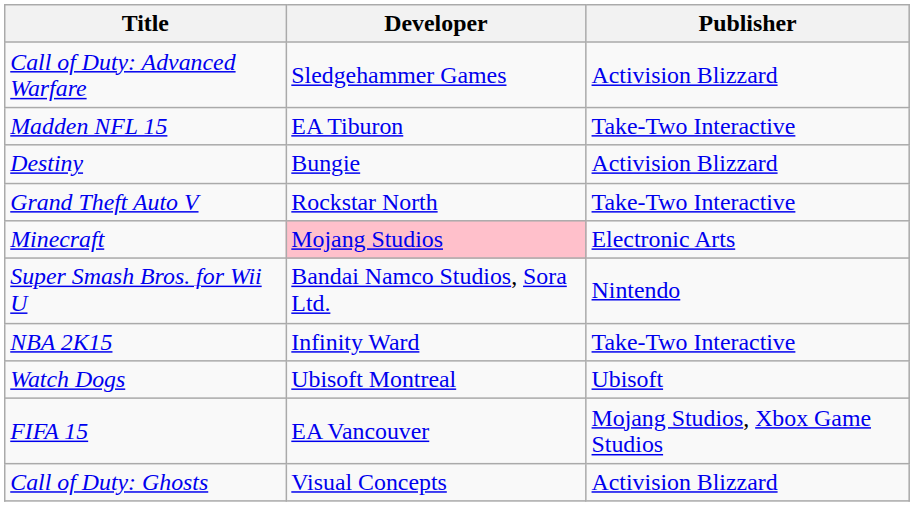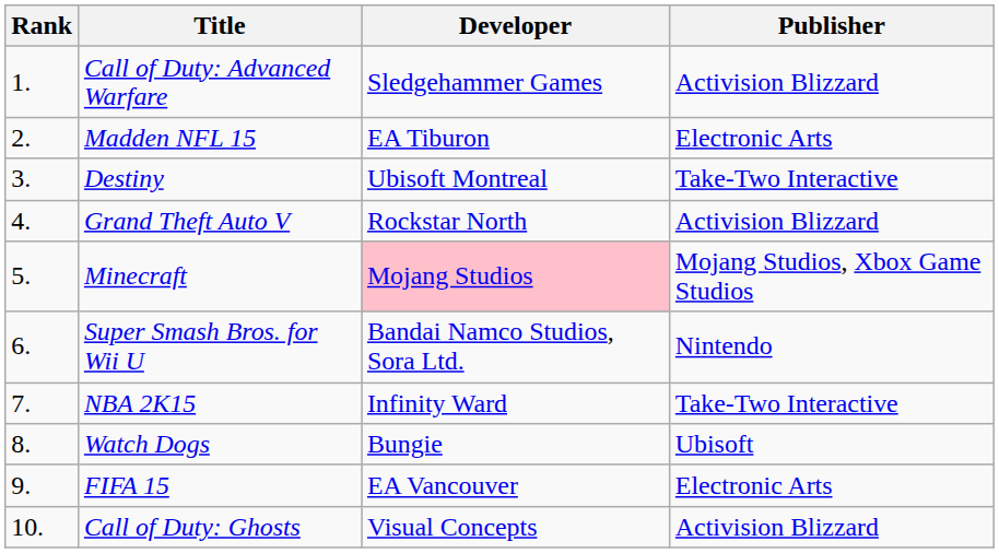+ column: Rank | 1. | 2. | 3. | 4. | 5. | 6. | 7. | 8. | 9. | 10.
Madden NFL 15 | Publisher: Take-Two Interactive -> Electronic Arts
Destiny | Developer: Bungie -> Ubisoft Montreal
Destiny | Publisher: Activision Blizzard -> Take-Two Interactive
Grand Theft Auto V | Publisher: Take-Two Interactive -> Activision Blizzard
Minecraft | Publisher: Electronic Arts -> Mojang Studios, Xbox Game Studios
Watch Dogs | Developer: Ubisoft Montreal -> Bungie
FIFA 15 | Publisher: Mojang Studios, Xbox Game Studios -> Electronic Arts
